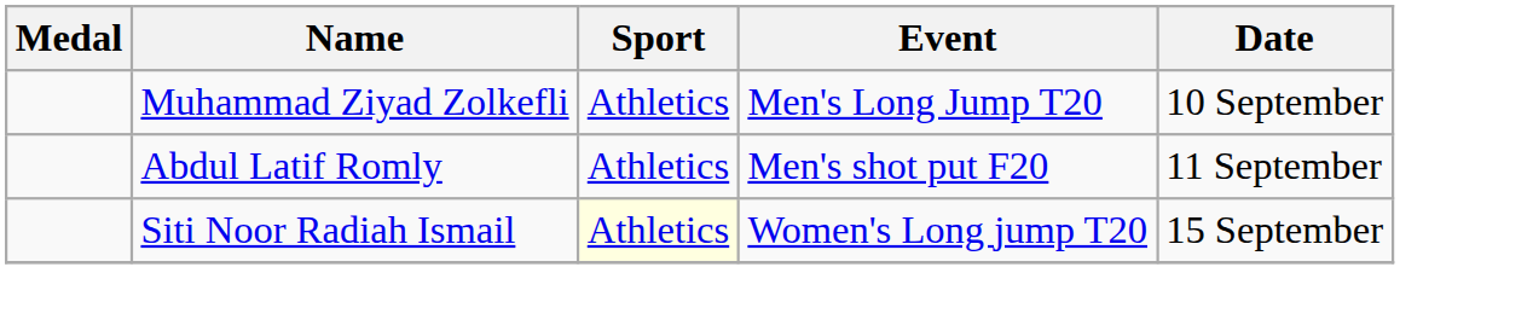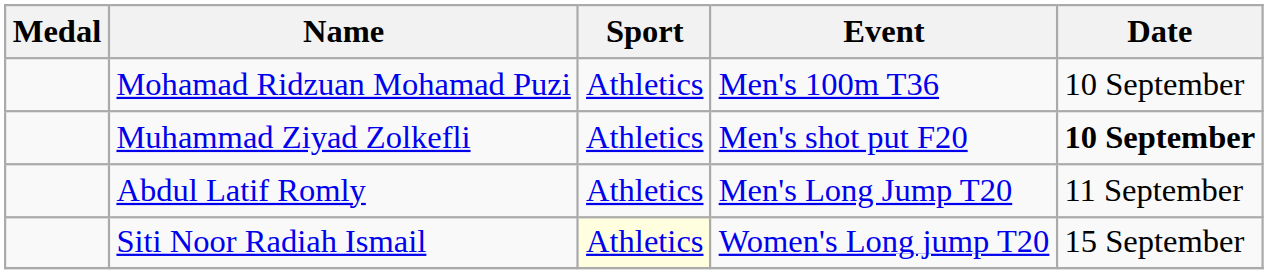+ row: Mohamad Ridzuan Mohamad Puzi | Athletics | Men's 100m T36 | 10 September
Muhammad Ziyad Zolkefli | Event: Men's Long Jump T20 -> Men's shot put F20
Muhammad Ziyad Zolkefli | Date: normal -> bold
Abdul Latif Romly | Event: Men's shot put F20 -> Men's Long Jump T20
